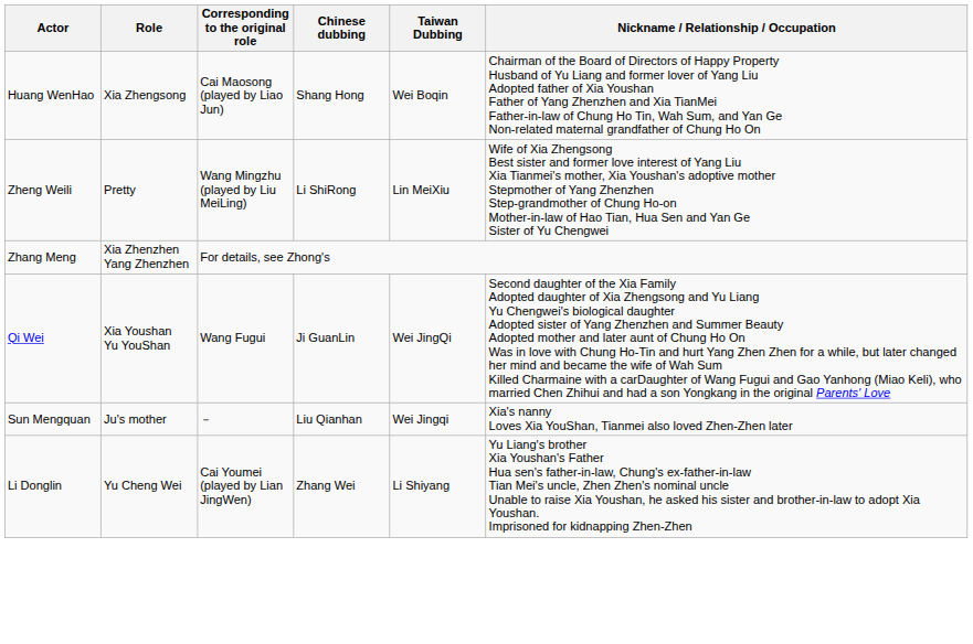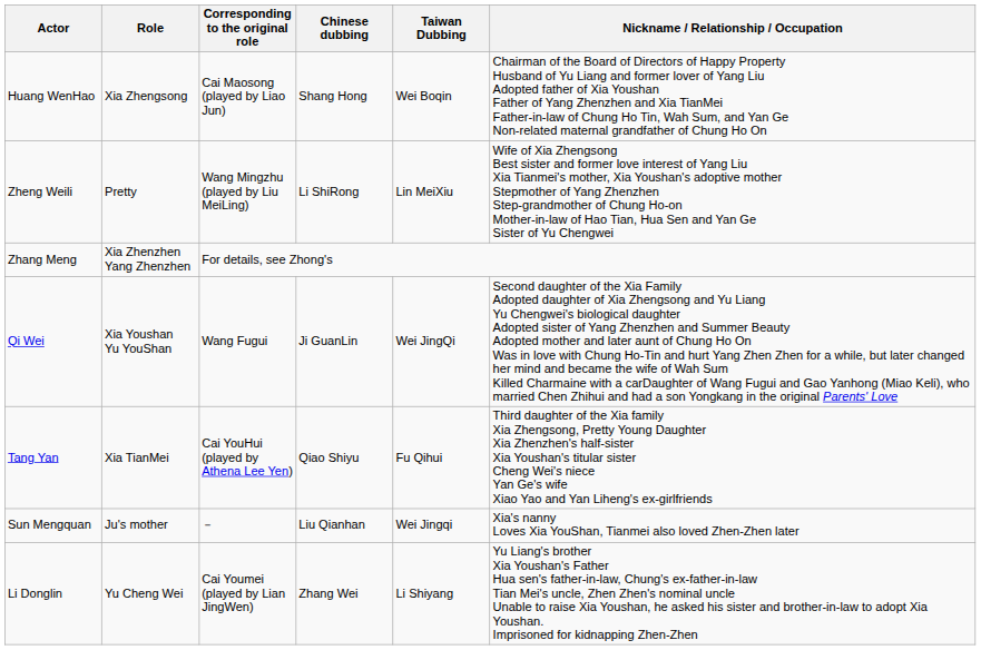+ row: Tang Yan | Xia TianMei | Cai YouHui (played by Athena Lee Yen) | Qiao Shiyu | Fu Qihui | Third daughter of the Xia family Xia Zhengsong, Pretty Young Daughter Xia Zhenzhen's half-sister Xia Youshan's titular sister Cheng Wei's niece Yan Ge's wife Xiao Yao and Yan Liheng's ex-girlfriends
